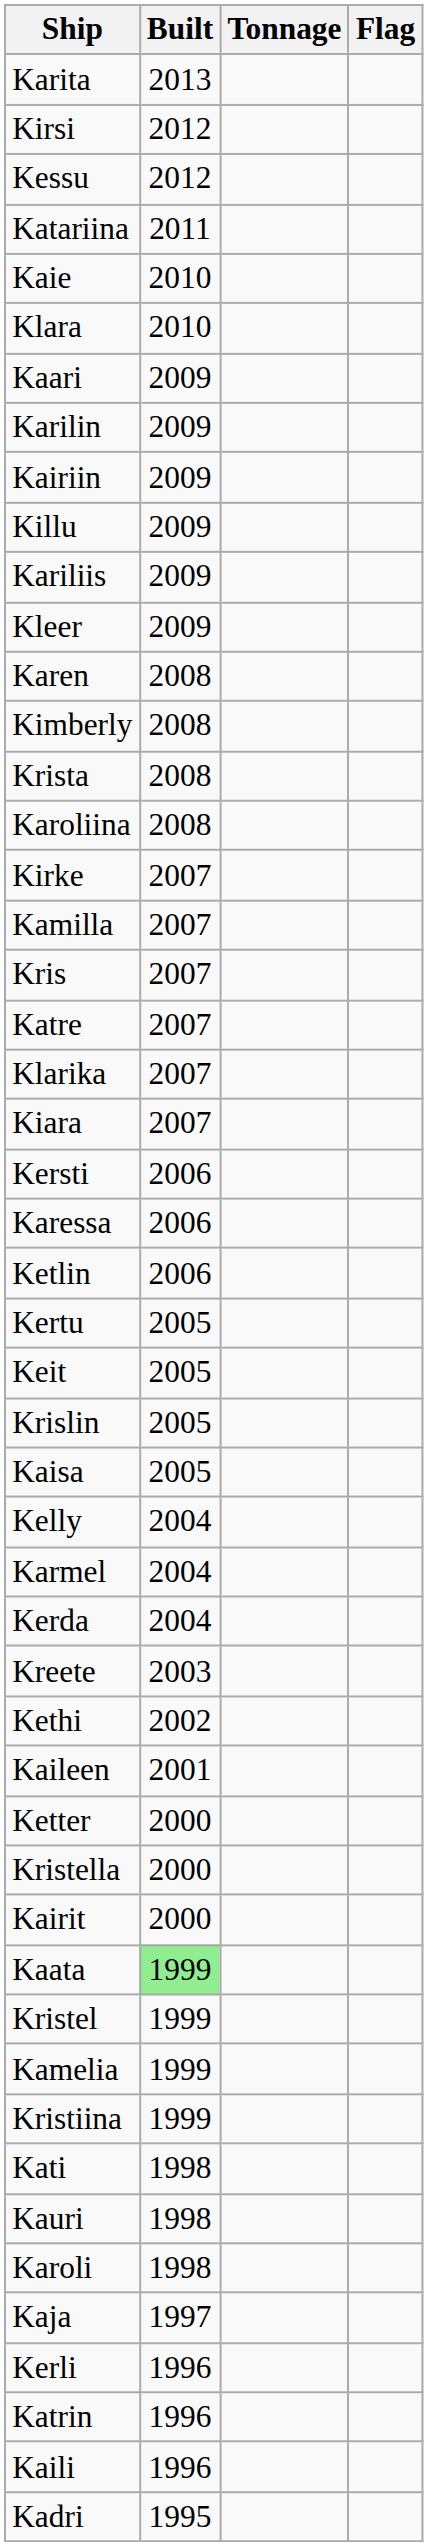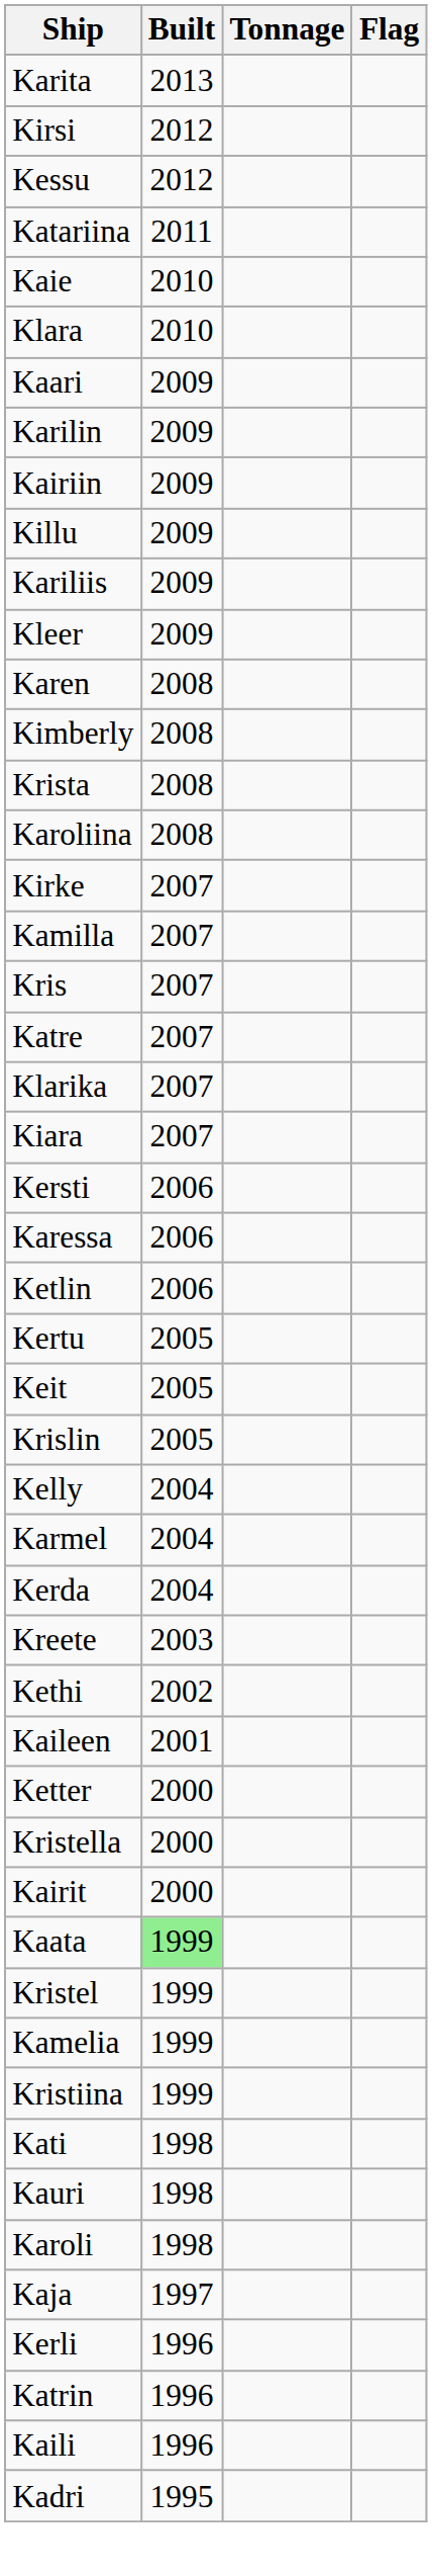- row: Kaisa | 2005
